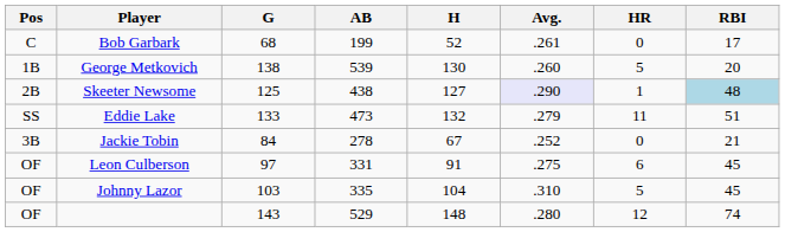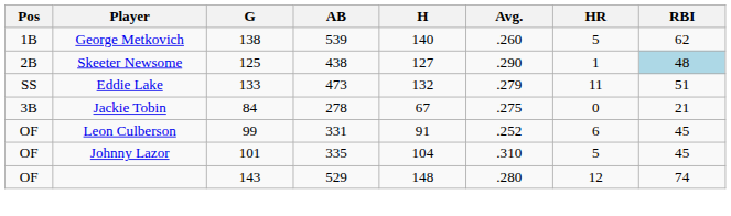- row: C | Bob Garbark | 68 | 199 | 52 | .261 | 0 | 17
George Metkovich | H: 130 -> 140
George Metkovich | RBI: 20 -> 62
Skeeter Newsome | Avg.: lavender background -> no background
Jackie Tobin | Avg.: .252 -> .275
Leon Culberson | G: 97 -> 99
Leon Culberson | Avg.: .275 -> .252
Johnny Lazor | G: 103 -> 101
